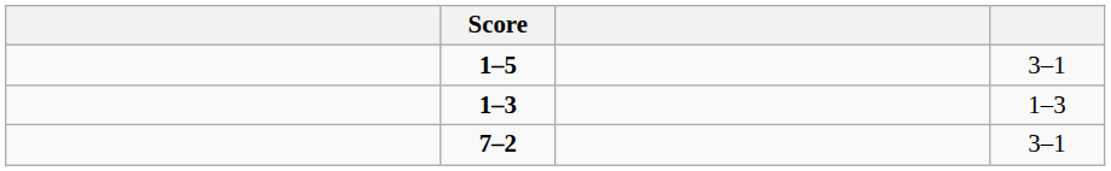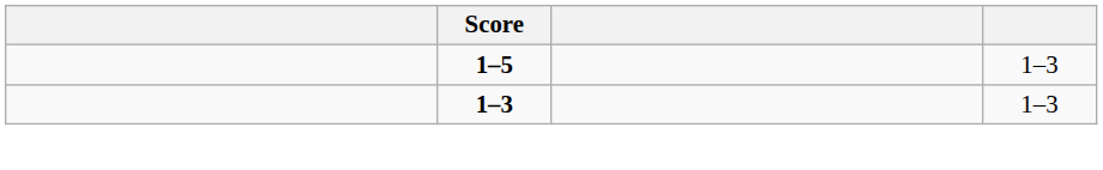1–5 | column 4: 3–1 -> 1–3
- row: 7–2 | 3–1
